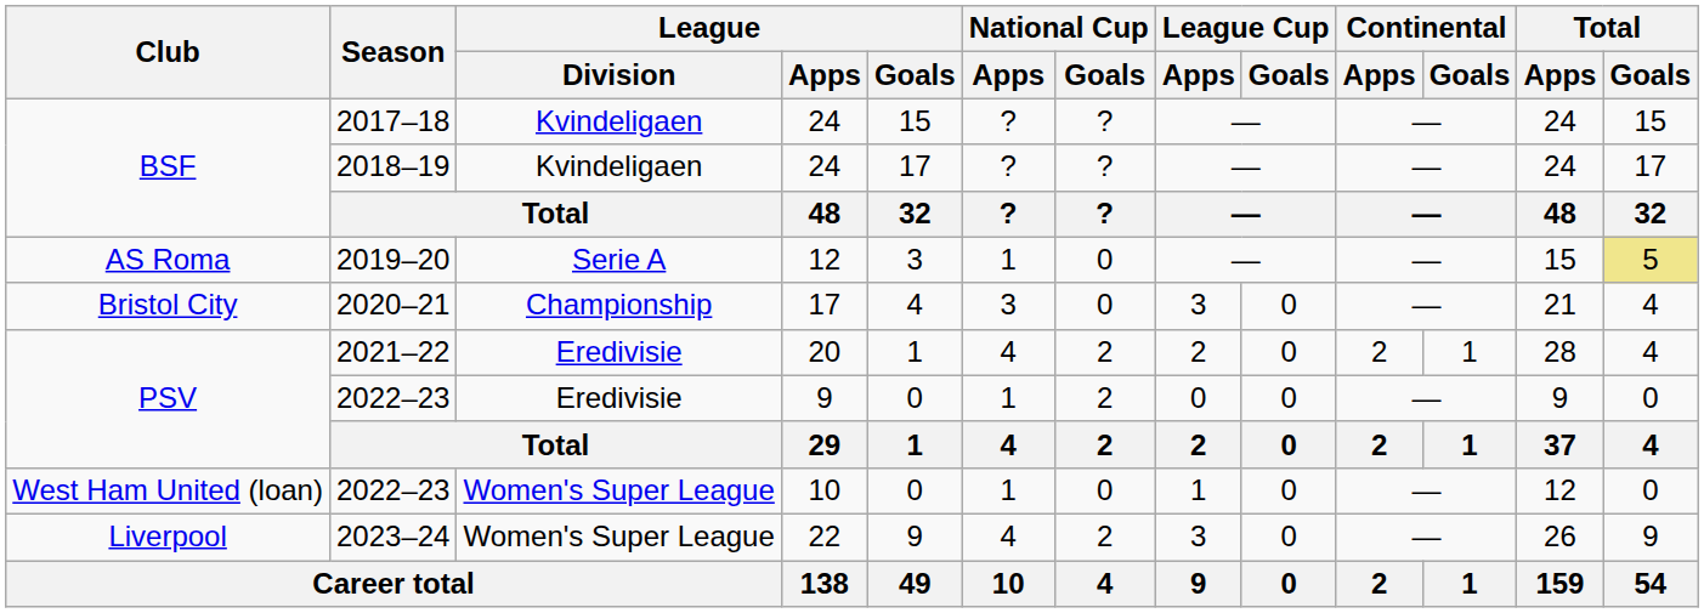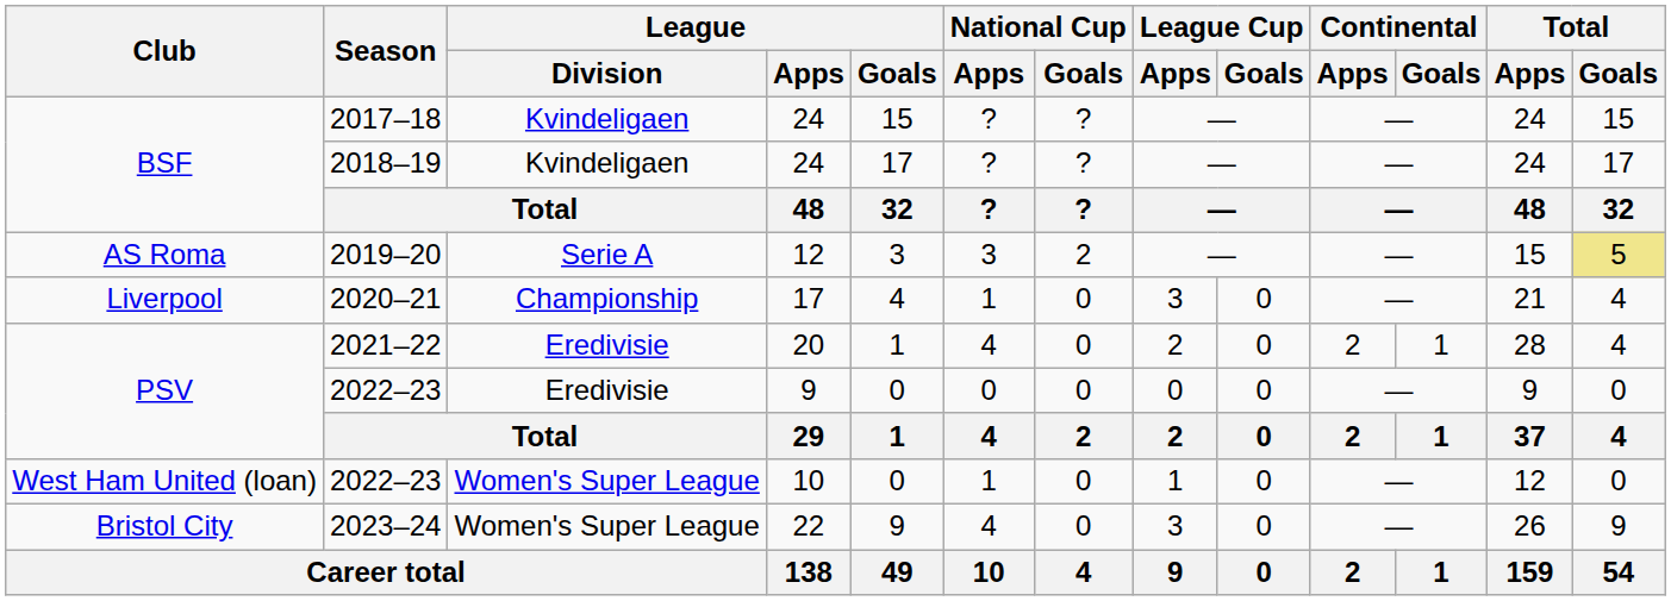2019–20 | National Cup / Apps: 1 -> 3
2019–20 | National Cup / Goals: 0 -> 2
2020–21 | Club: Bristol City -> Liverpool
2020–21 | National Cup / Apps: 3 -> 1
2021–22 | National Cup / Goals: 2 -> 0
2022–23 / 9 | National Cup / Apps: 1 -> 0
2022–23 / 9 | National Cup / Goals: 2 -> 0
2023–24 | Club: Liverpool -> Bristol City
2023–24 | National Cup / Goals: 2 -> 0
